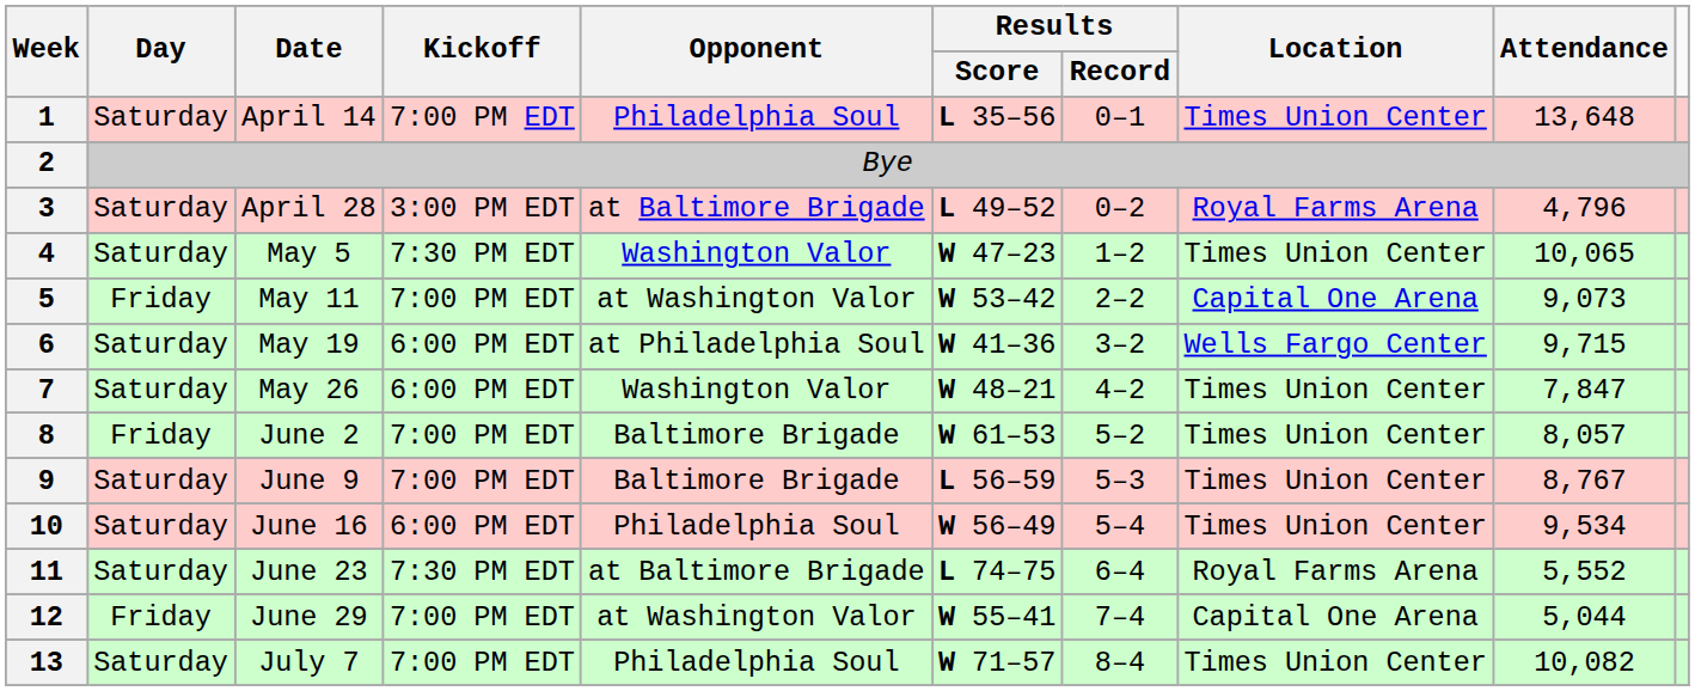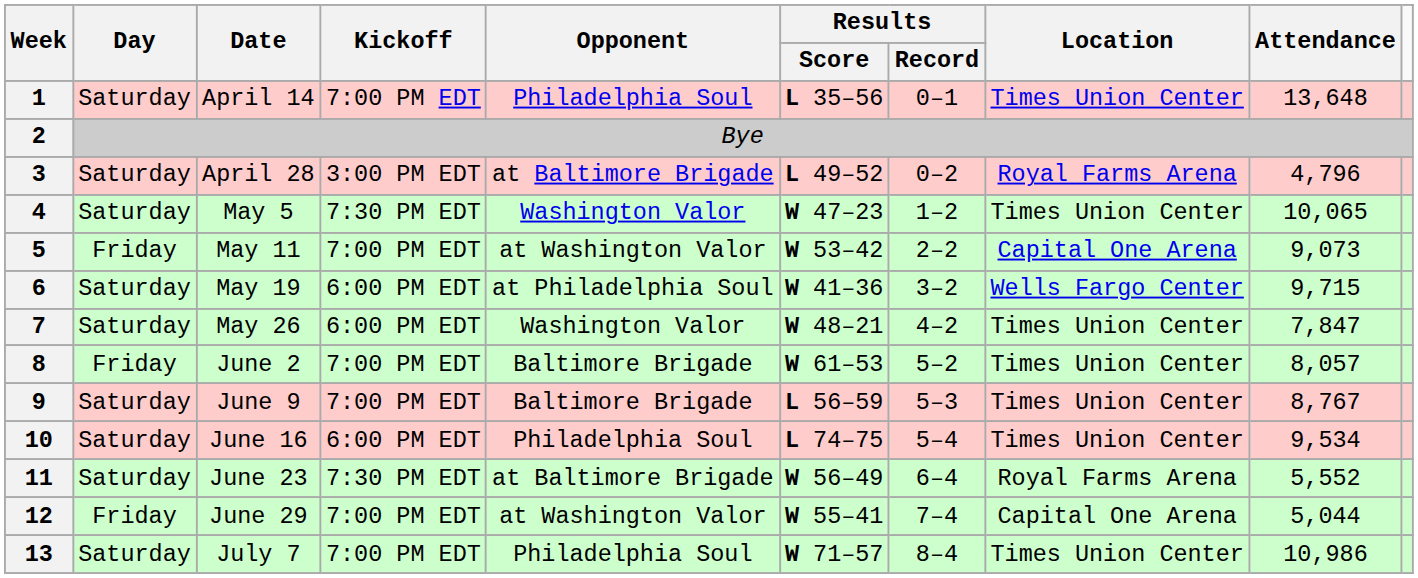10 | Results / Score: W 56–49 -> L 74–75
11 | Results / Score: L 74–75 -> W 56–49
13 | Attendance: 10,082 -> 10,986
